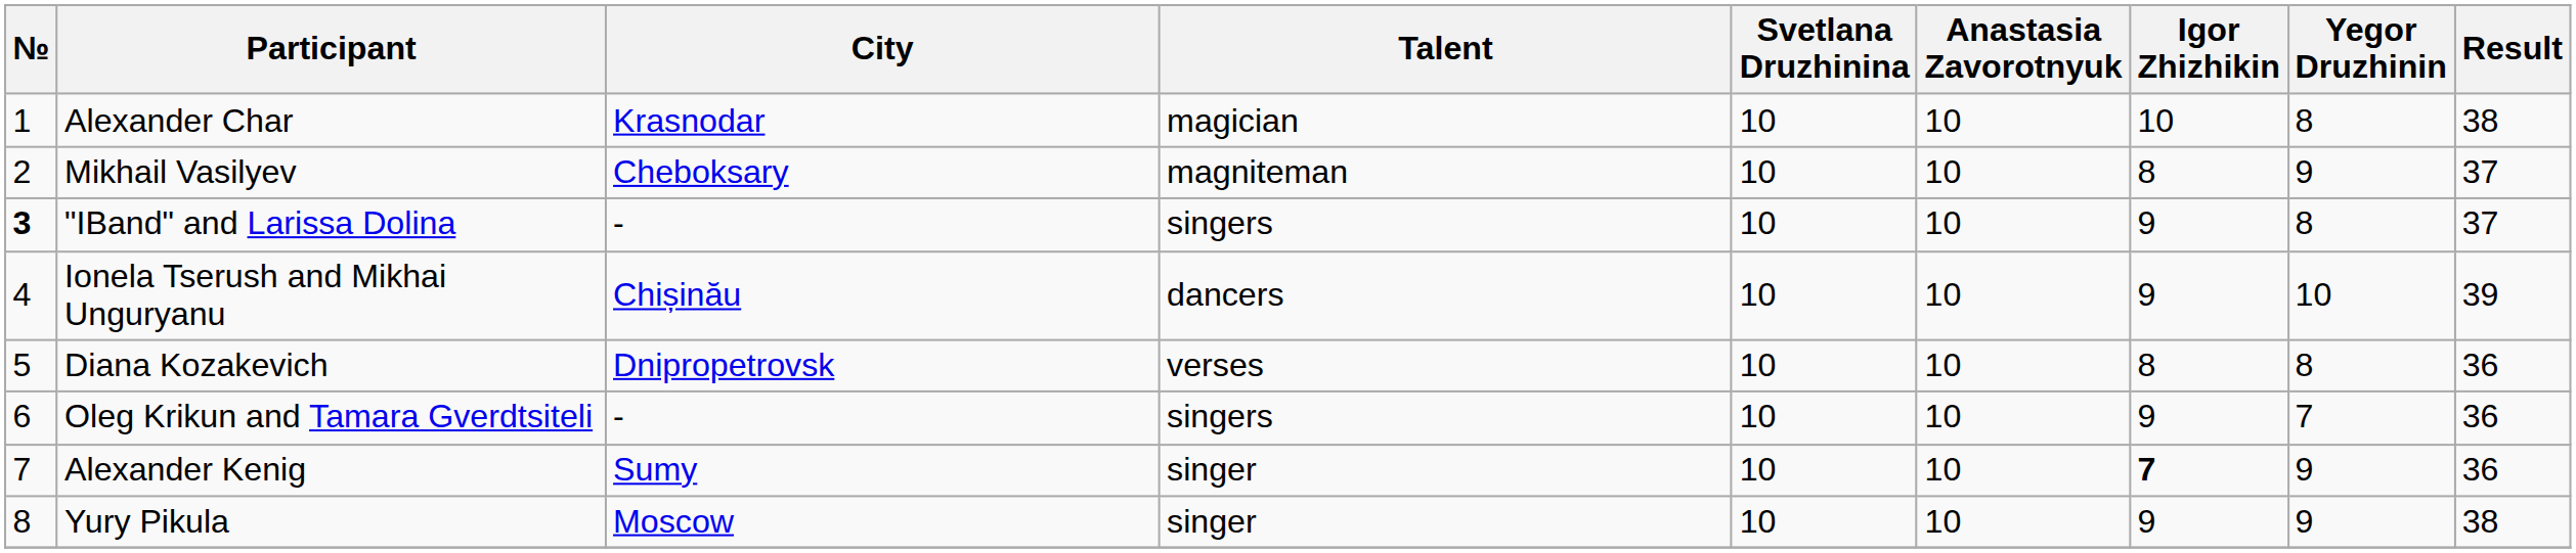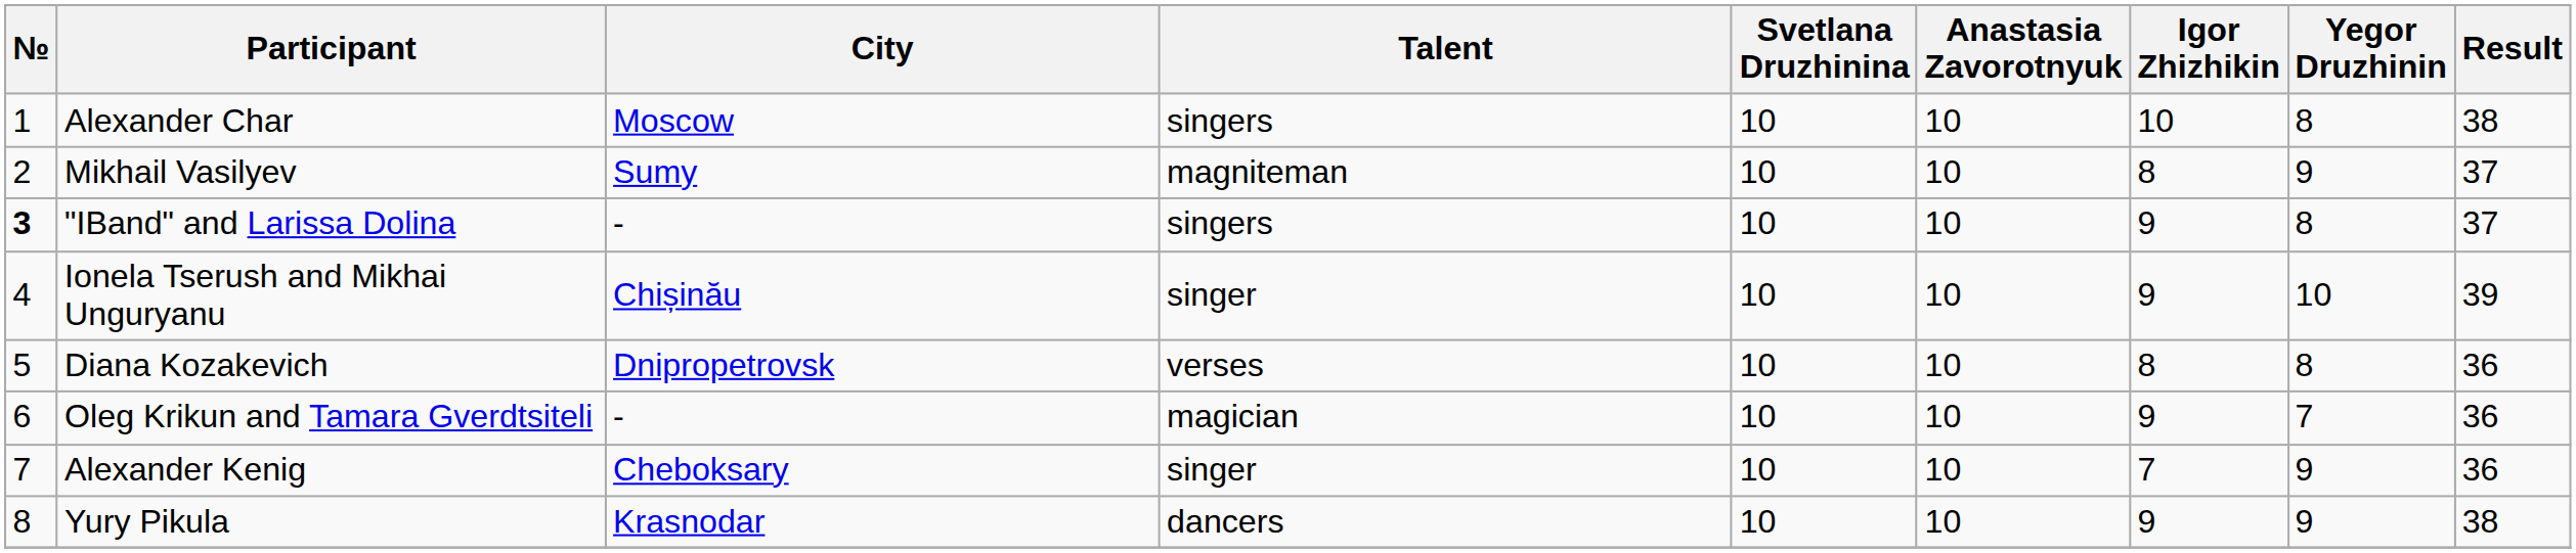Alexander Char | City: Krasnodar -> Moscow
Alexander Char | Talent: magician -> singers
Mikhail Vasilyev | City: Cheboksary -> Sumy
Ionela Tserush and Mikhai Unguryanu | Talent: dancers -> singer
Oleg Krikun and Tamara Gverdtsiteli | Talent: singers -> magician
Alexander Kenig | City: Sumy -> Cheboksary
Alexander Kenig | Igor Zhizhikin: bold -> normal
Yury Pikula | City: Moscow -> Krasnodar
Yury Pikula | Talent: singer -> dancers
